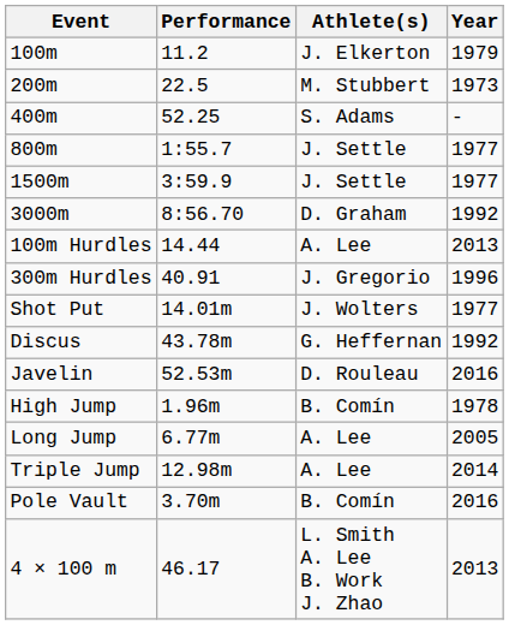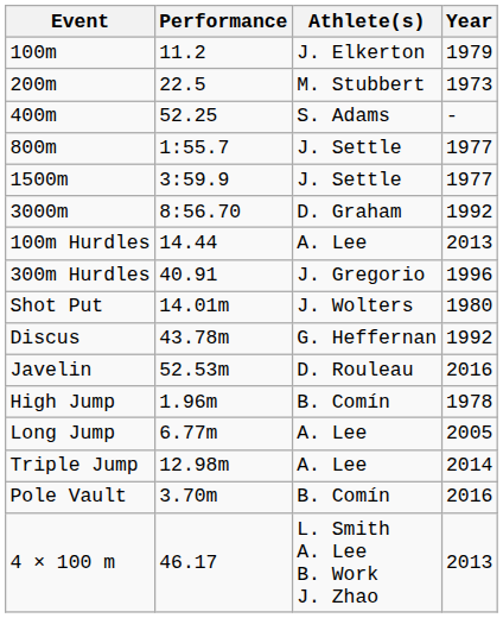Shot Put | Year: 1977 -> 1980
